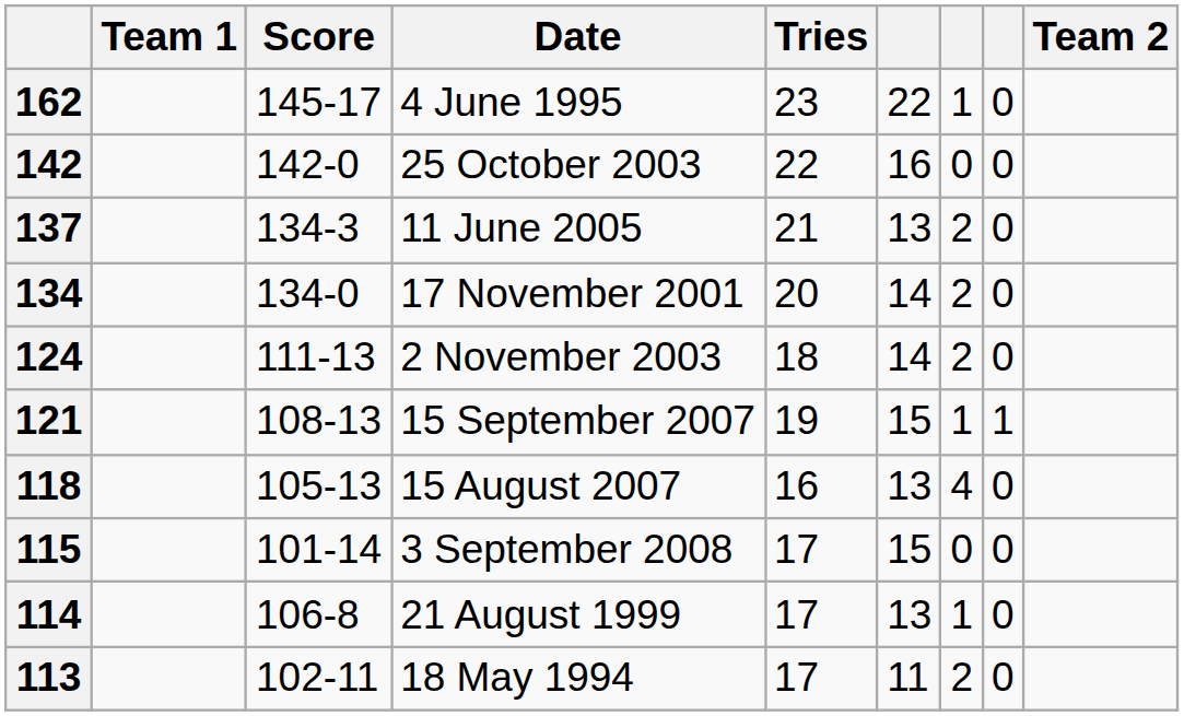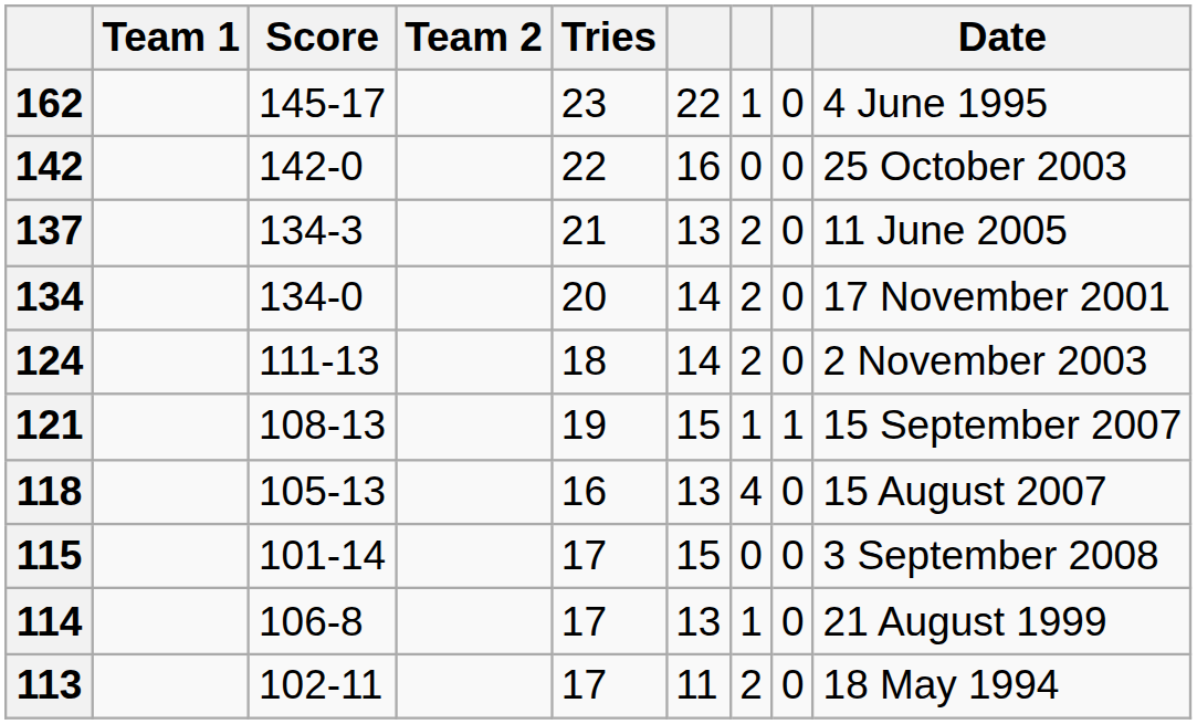columns swapped: Team 2 <-> Date
